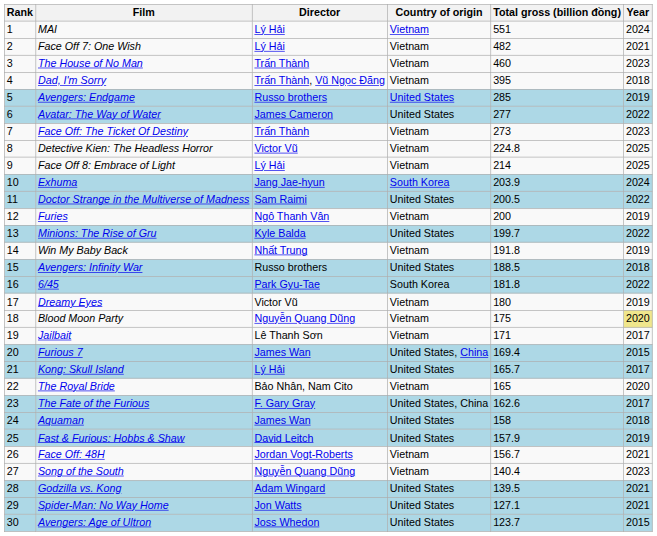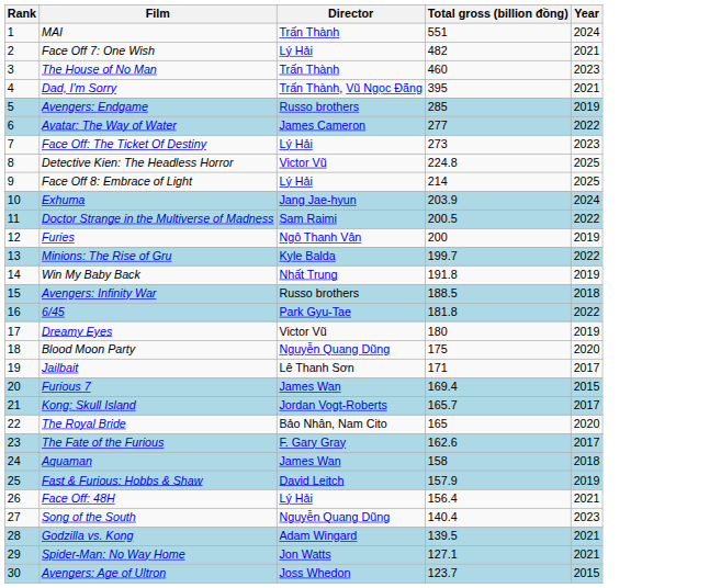- column: Country of origin | Vietnam | Vietnam | Vietnam | Vietnam | United States | United States | Vietnam | Vietnam | Vietnam | South Korea | United States | Vietnam | United States | Vietnam | United States | South Korea | Vietnam | Vietnam | Vietnam | United States, China | United States | Vietnam | United States, China | United States | United States | Vietnam | Vietnam | United States | United States | United States
MAI | Director: Lý Hải -> Trấn Thành
Dad, I'm Sorry | Year: 2018 -> 2021
Face Off: The Ticket Of Destiny | Director: Trấn Thành -> Lý Hải
Blood Moon Party | Year: khaki background -> no background
Kong: Skull Island | Director: Lý Hải -> Jordan Vogt-Roberts
Face Off: 48H | Director: Jordan Vogt-Roberts -> Lý Hải
Face Off: 48H | Total gross (billion đồng): 156.7 -> 156.4
